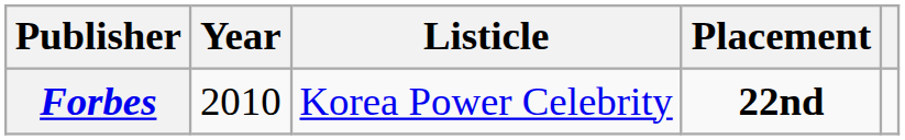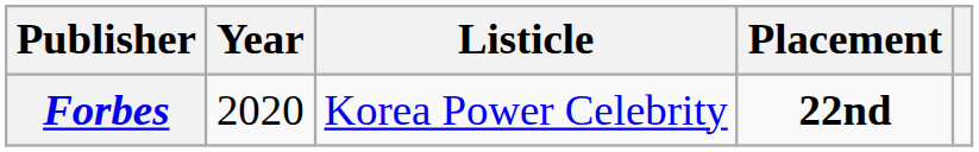Forbes | Year: 2010 -> 2020
